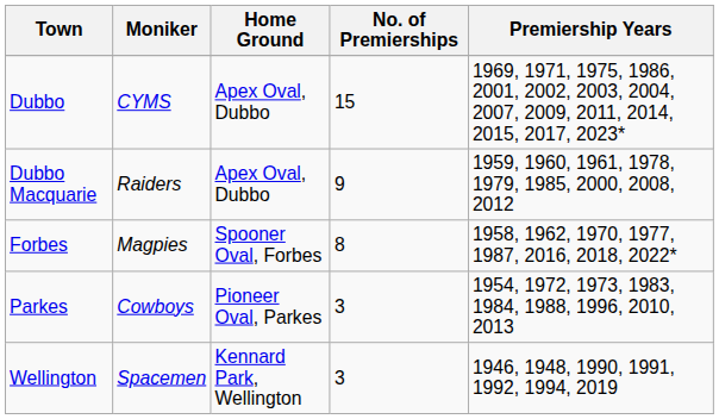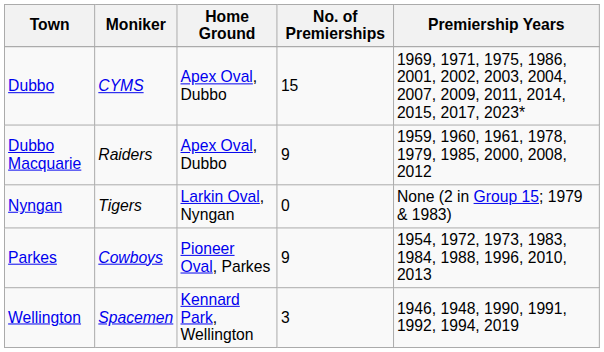- row: Forbes | Magpies | Spooner Oval, Forbes | 8 | 1958, 1962, 1970, 1977, 1987, 2016, 2018, 2022*
+ row: Nyngan | Tigers | Larkin Oval, Nyngan | 0 | None (2 in Group 15; 1979 & 1983)
Parkes | No. of Premierships: 3 -> 9
